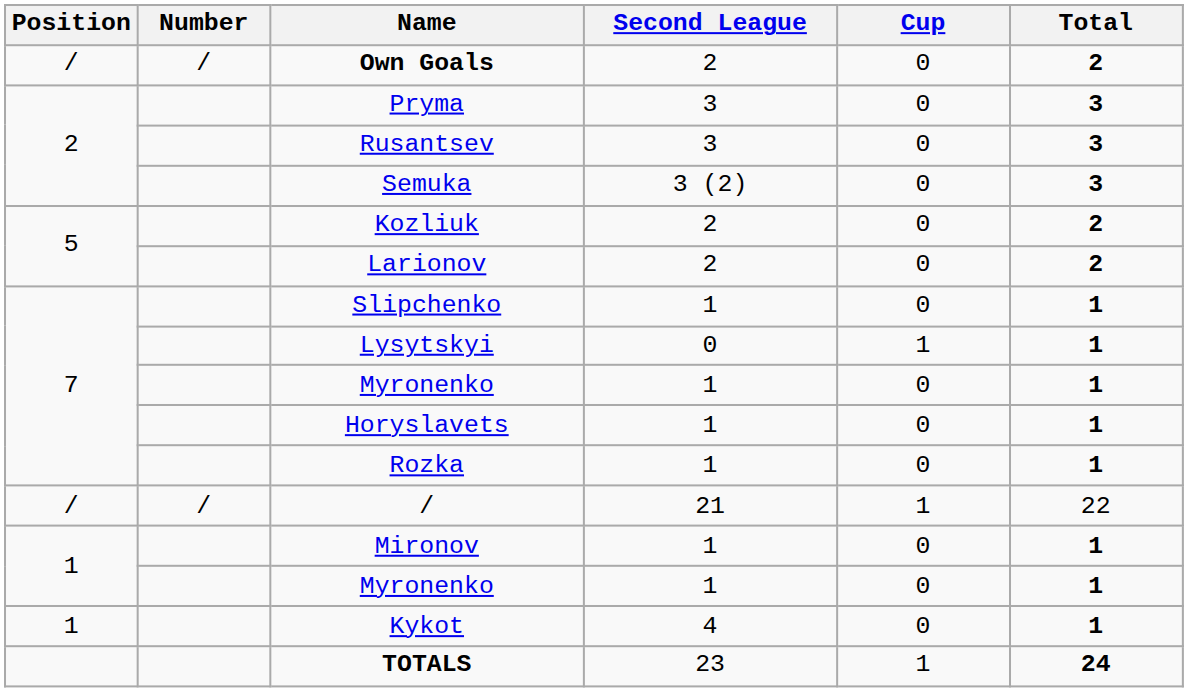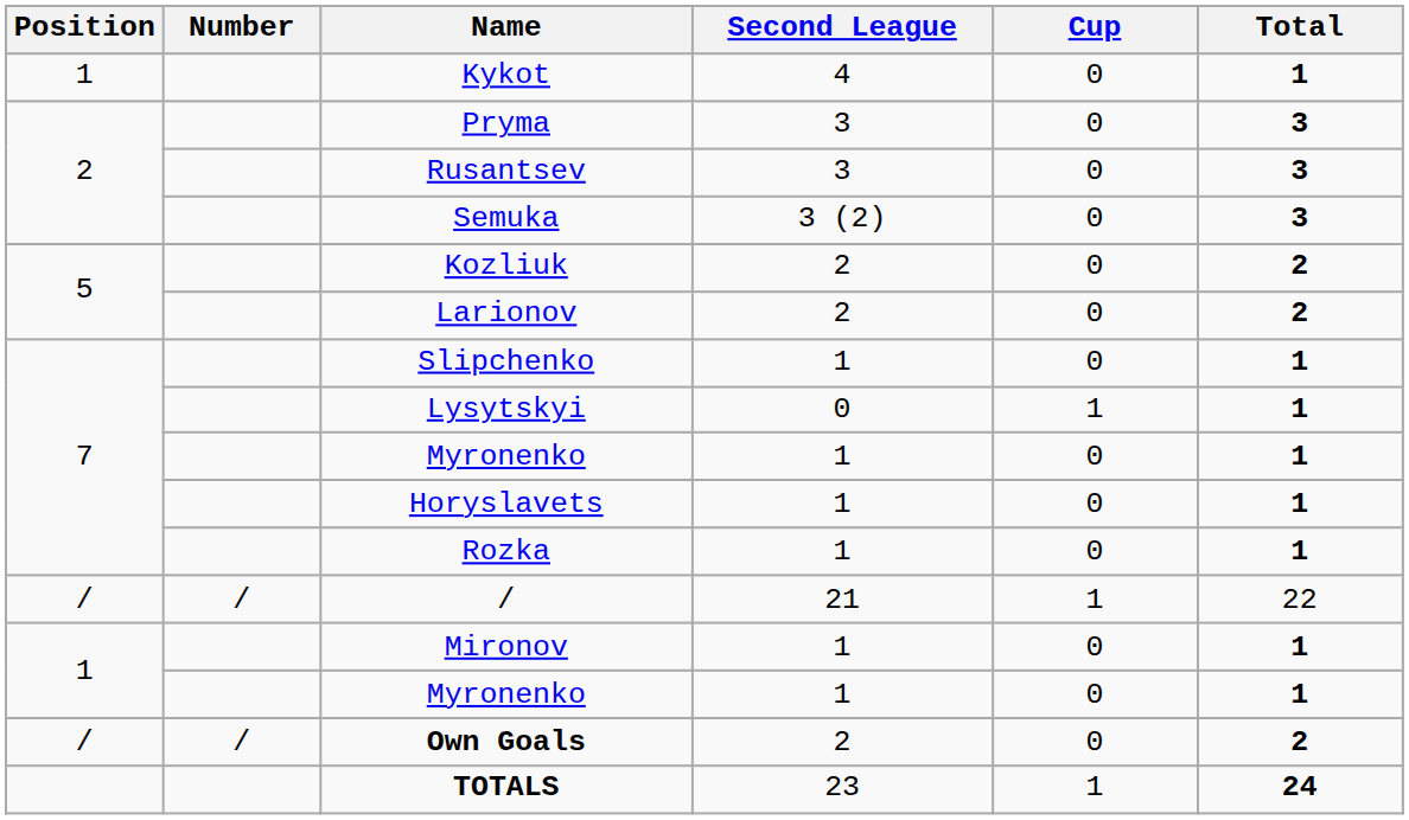rows swapped: Kykot <-> Own Goals
